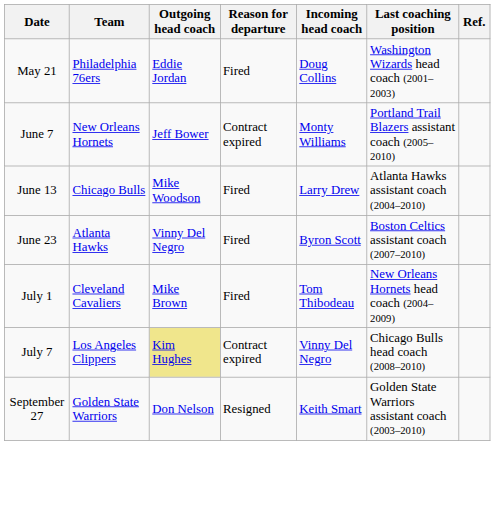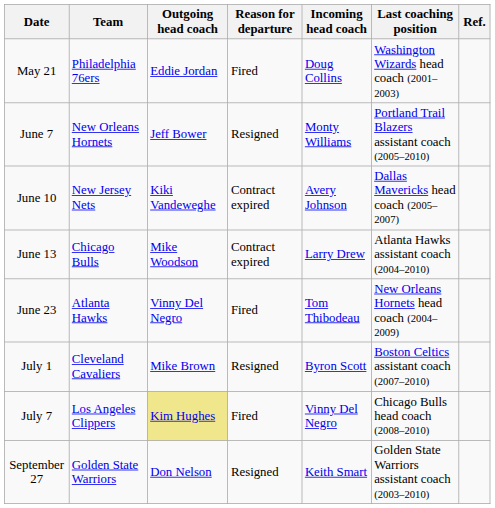June 7 | Reason for departure: Contract expired -> Resigned
+ row: June 10 | New Jersey Nets | Kiki Vandeweghe | Contract expired | Avery Johnson | Dallas Mavericks head coach (2005–2007)
June 13 | Reason for departure: Fired -> Contract expired
June 23 | Incoming head coach: Byron Scott -> Tom Thibodeau
June 23 | Last coaching position: Boston Celtics assistant coach (2007–2010) -> New Orleans Hornets head coach (2004–2009)
July 1 | Reason for departure: Fired -> Resigned
July 1 | Incoming head coach: Tom Thibodeau -> Byron Scott
July 1 | Last coaching position: New Orleans Hornets head coach (2004–2009) -> Boston Celtics assistant coach (2007–2010)
July 7 | Reason for departure: Contract expired -> Fired
